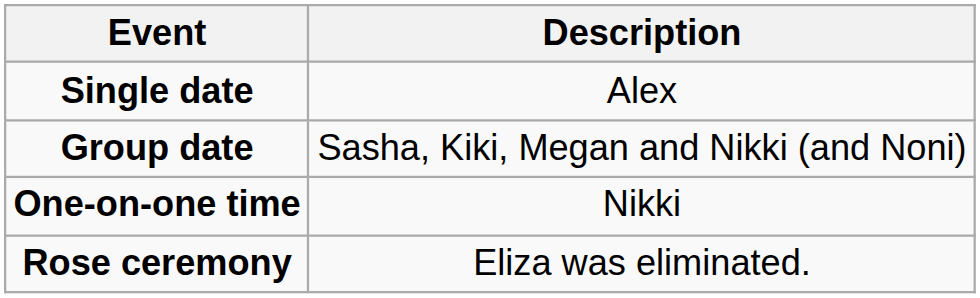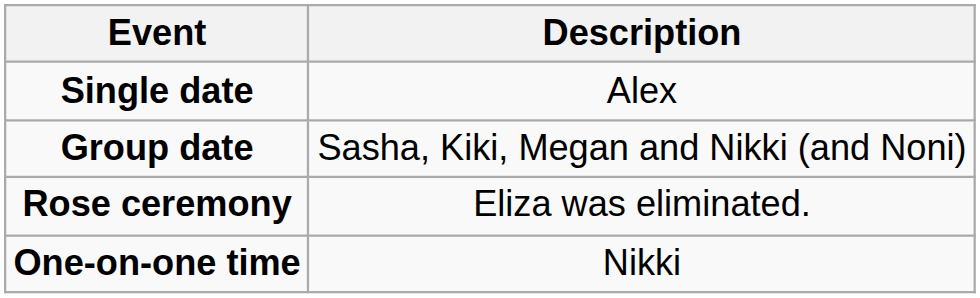rows swapped: One-on-one time <-> Rose ceremony
